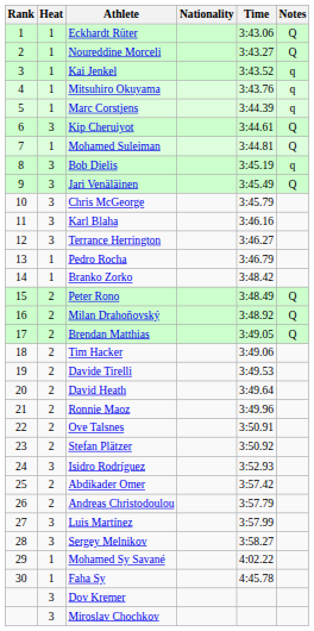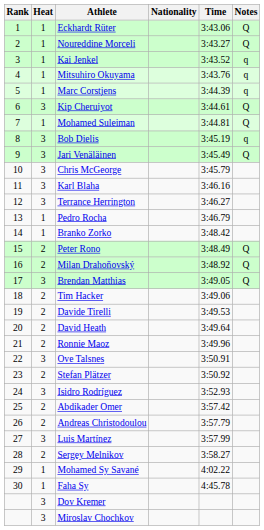Brendan Matthias | Heat: 2 -> 3
Ove Talsnes | Heat: 2 -> 3
Sergey Melnikov | Heat: 3 -> 2
